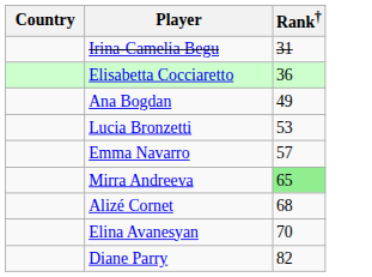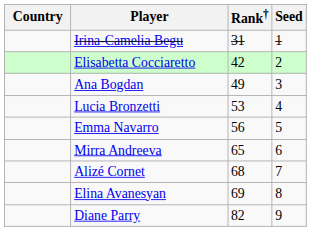+ column: Seed | 1 | 2 | 3 | 4 | 5 | 6 | 7 | 8 | 9
Elisabetta Cocciaretto | Rank†: 36 -> 42
Emma Navarro | Rank†: 57 -> 56
Mirra Andreeva | Rank†: lightgreen background -> no background
Elina Avanesyan | Rank†: 70 -> 69
